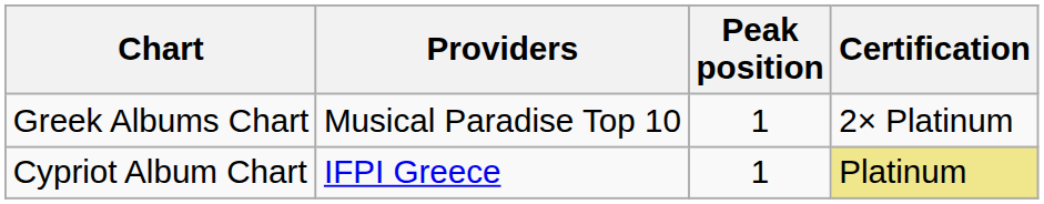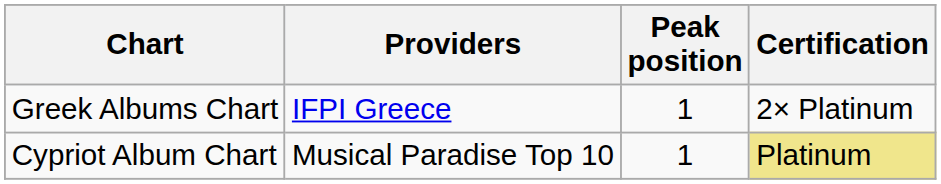Greek Albums Chart | Providers: Musical Paradise Top 10 -> IFPI Greece
Cypriot Album Chart | Providers: IFPI Greece -> Musical Paradise Top 10
